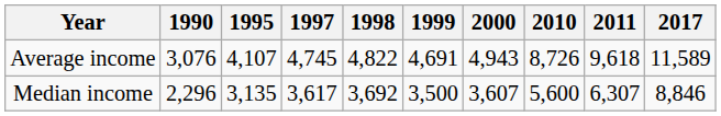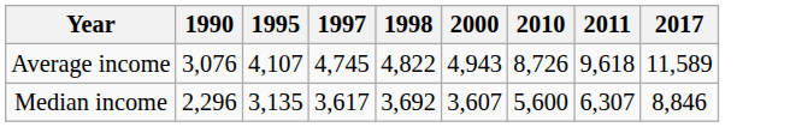- column: 1999 | 4,691 | 3,500
